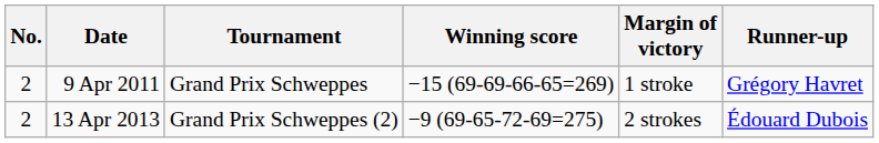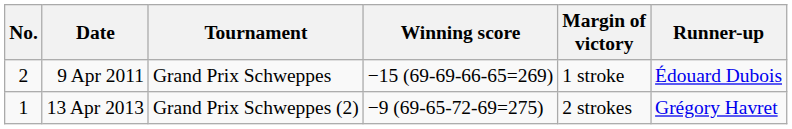9 Apr 2011 | Runner-up: Grégory Havret -> Édouard Dubois
13 Apr 2013 | No.: 2 -> 1
13 Apr 2013 | Runner-up: Édouard Dubois -> Grégory Havret
